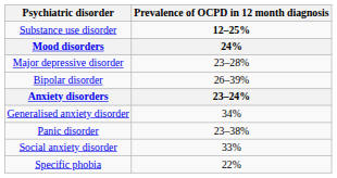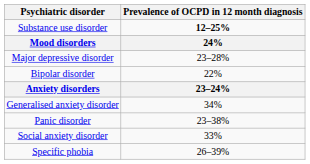Bipolar disorder | Prevalence of OCPD in 12 month diagnosis: 26–39% -> 22%
Specific phobia | Prevalence of OCPD in 12 month diagnosis: 22% -> 26–39%
